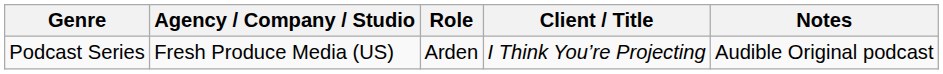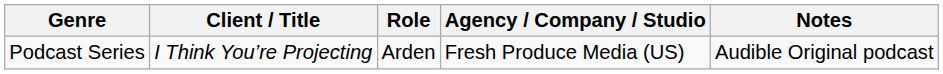columns swapped: Client / Title <-> Agency / Company / Studio
